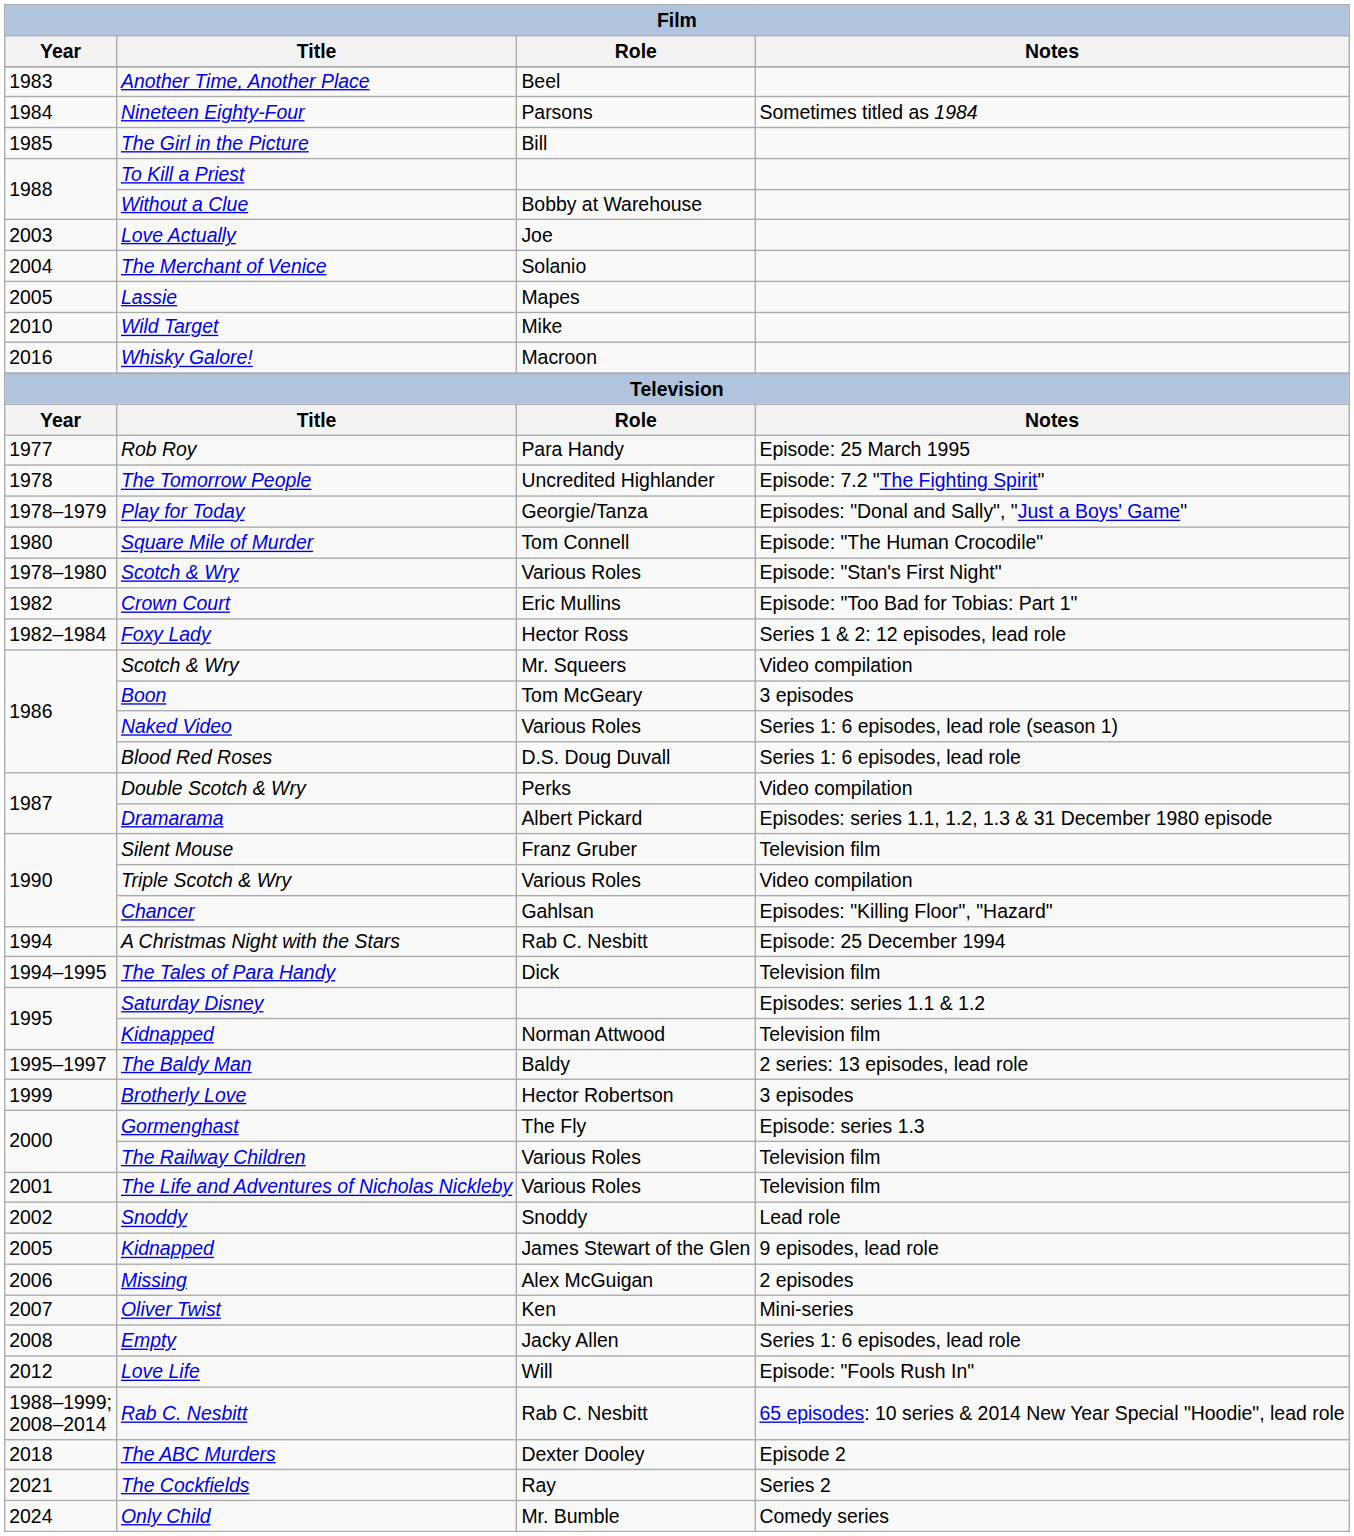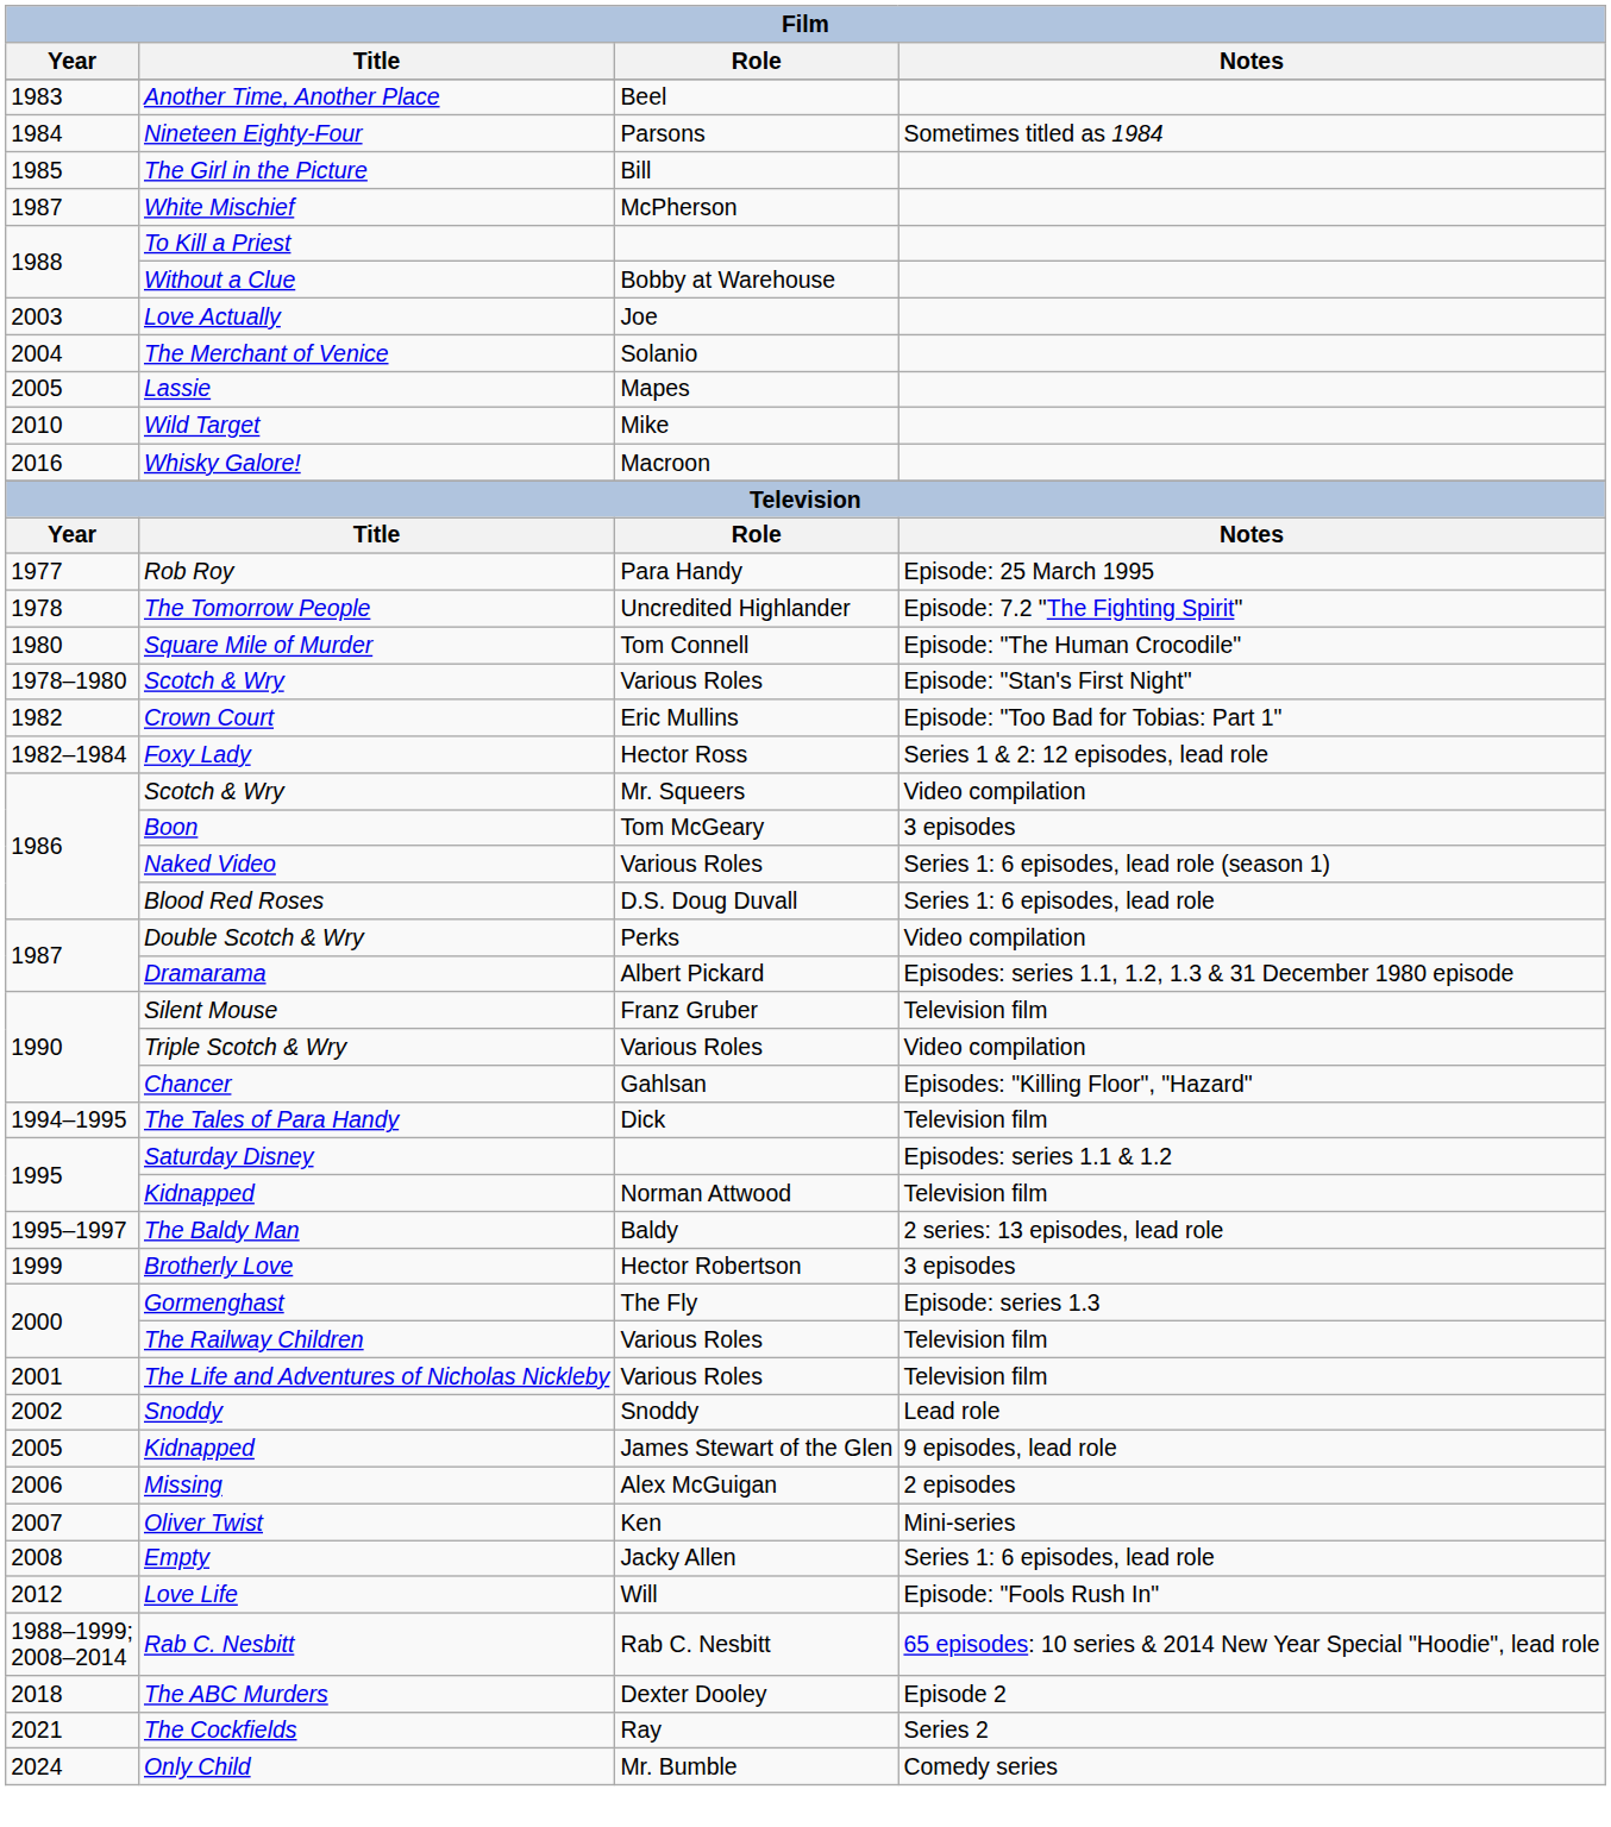+ row: 1987 | White Mischief | McPherson
- row: 1978–1979 | Play for Today | Georgie/Tanza | Episodes: "Donal and Sally", "Just a Boys' Game"
- row: 1994 | A Christmas Night with the Stars | Rab C. Nesbitt | Episode: 25 December 1994
